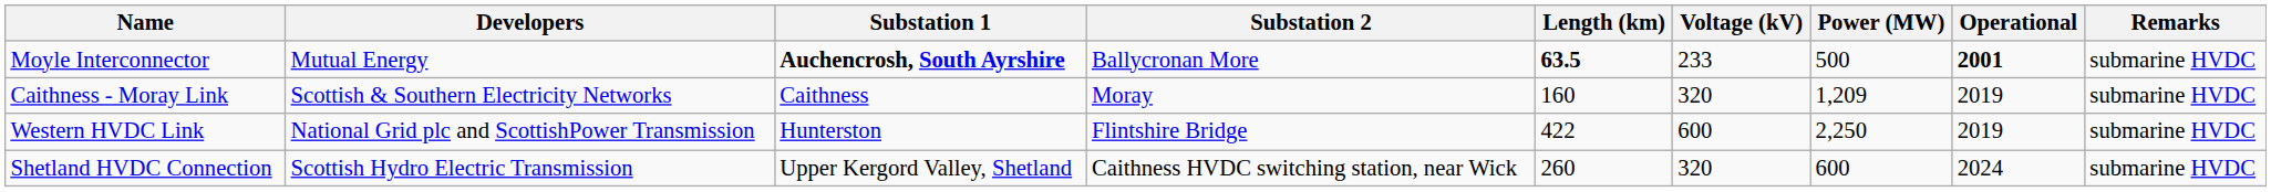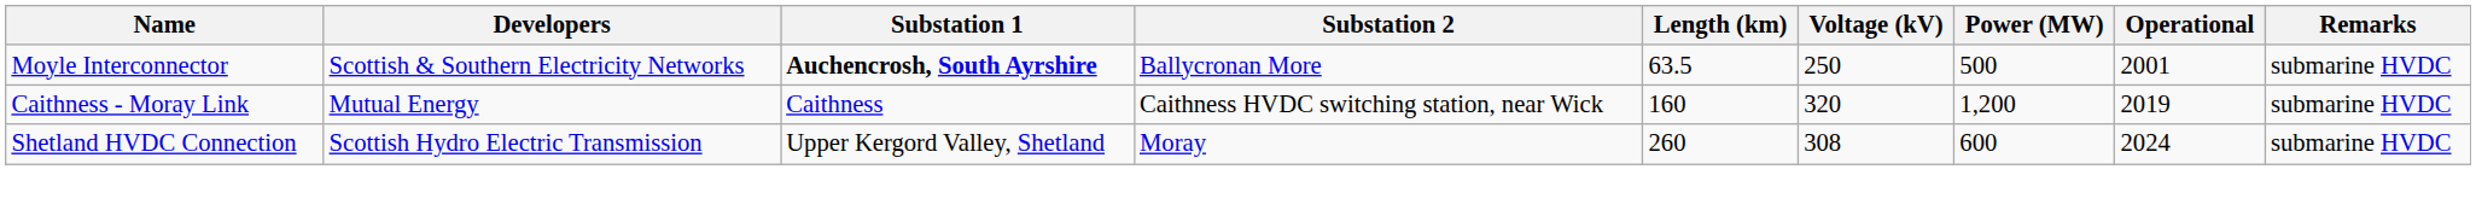Moyle Interconnector | Developers: Mutual Energy -> Scottish & Southern Electricity Networks
Moyle Interconnector | Length (km): bold -> normal
Moyle Interconnector | Voltage (kV): 233 -> 250
Moyle Interconnector | Operational: bold -> normal
Caithness - Moray Link | Developers: Scottish & Southern Electricity Networks -> Mutual Energy
Caithness - Moray Link | Substation 2: Moray -> Caithness HVDC switching station, near Wick
Caithness - Moray Link | Power (MW): 1,209 -> 1,200
- row: Western HVDC Link | National Grid plc and ScottishPower Transmission | Hunterston | Flintshire Bridge | 422 | 600 | 2,250 | 2019 | submarine HVDC
Shetland HVDC Connection | Substation 2: Caithness HVDC switching station, near Wick -> Moray
Shetland HVDC Connection | Voltage (kV): 320 -> 308
